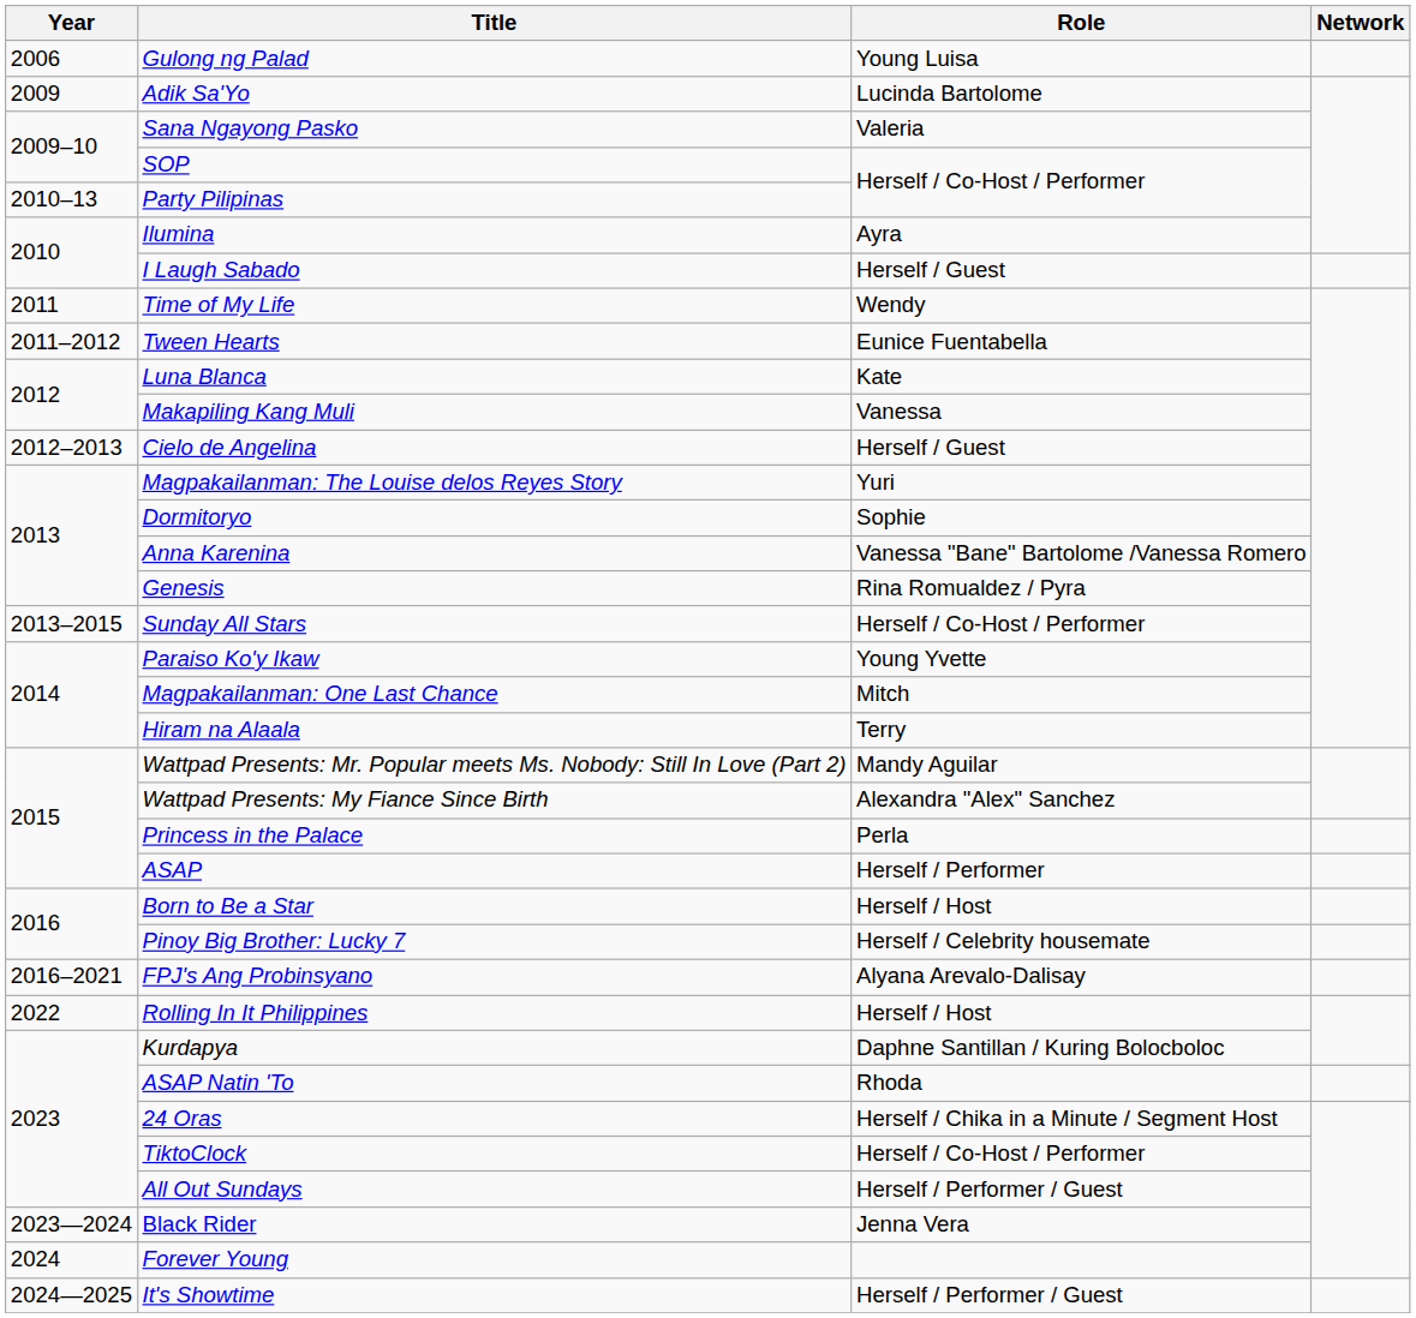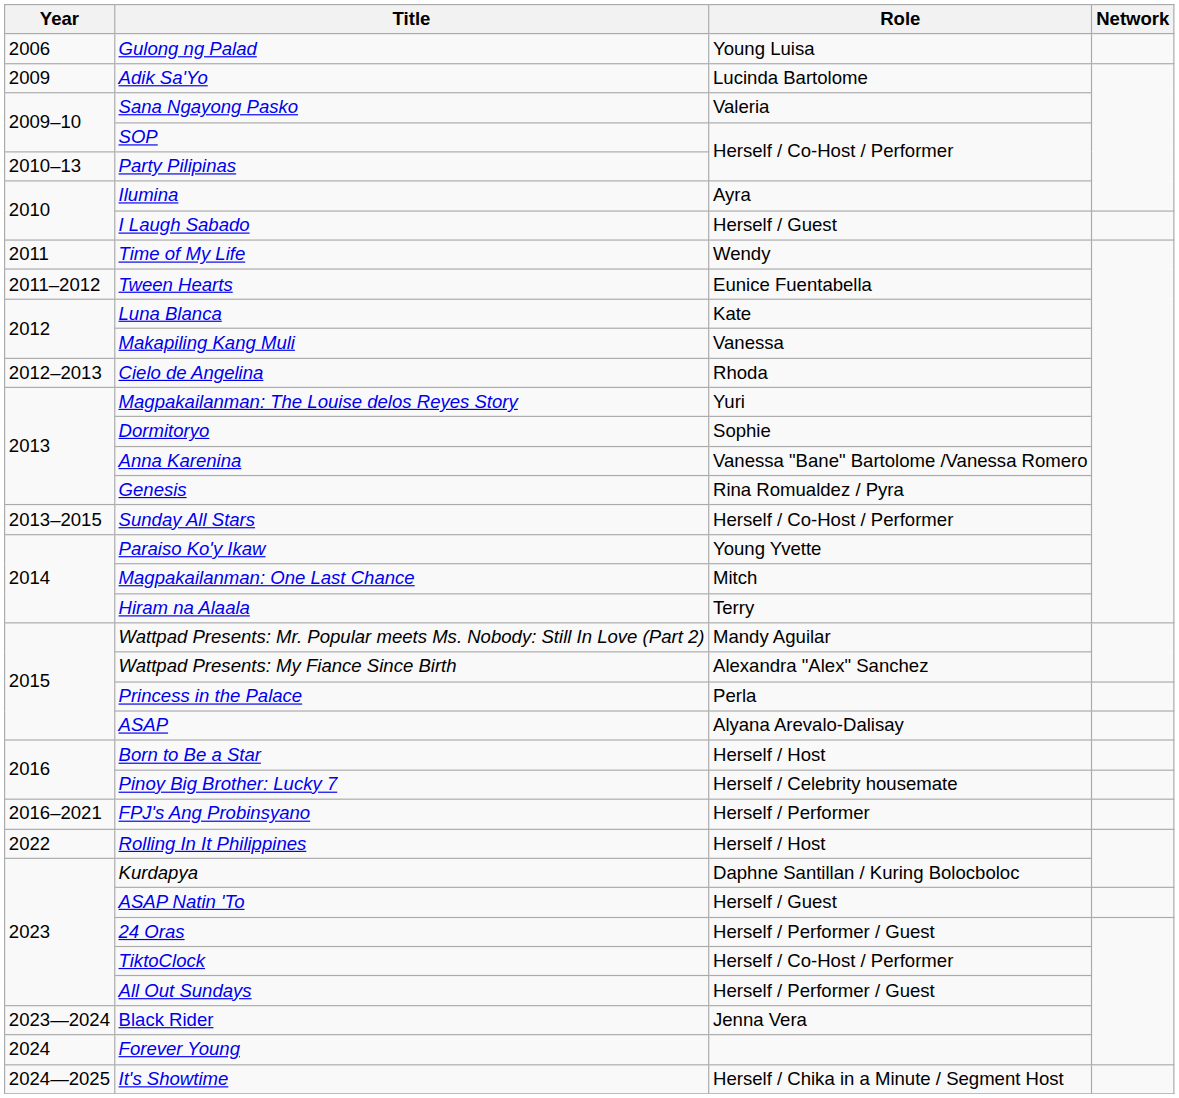Cielo de Angelina | Role: Herself / Guest -> Rhoda
ASAP | Role: Herself / Performer -> Alyana Arevalo-Dalisay
FPJ's Ang Probinsyano | Role: Alyana Arevalo-Dalisay -> Herself / Performer
ASAP Natin 'To | Role: Rhoda -> Herself / Guest
24 Oras | Role: Herself / Chika in a Minute / Segment Host -> Herself / Performer / Guest
It's Showtime | Role: Herself / Performer / Guest -> Herself / Chika in a Minute / Segment Host
